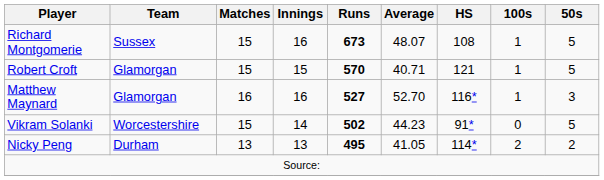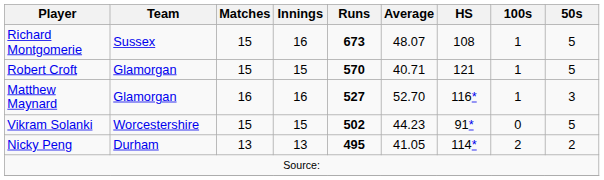Vikram Solanki | Innings: 14 -> 15
